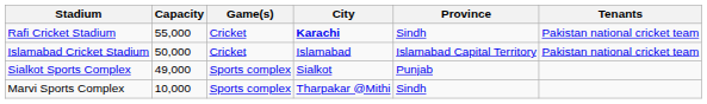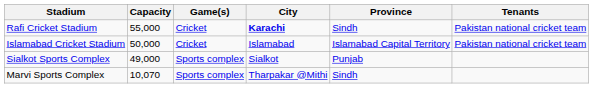Marvi Sports Complex | Capacity: 10,000 -> 10,070
